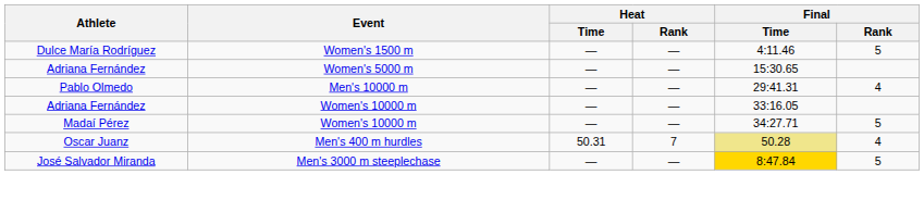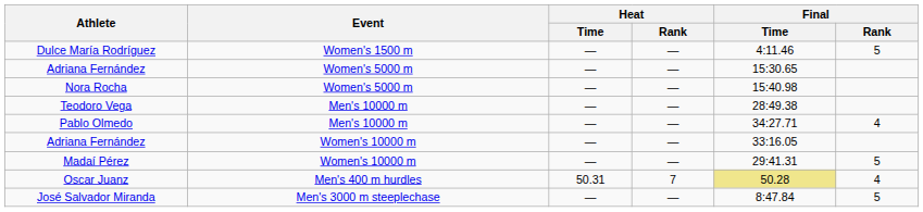+ row: Nora Rocha | Women's 5000 m | — | — | 15:40.98
+ row: Teodoro Vega | Men's 10000 m | — | — | 28:49.38
Pablo Olmedo | Final / Time: 29:41.31 -> 34:27.71
Madaí Pérez | Final / Time: 34:27.71 -> 29:41.31
José Salvador Miranda | Final / Time: gold background -> no background
